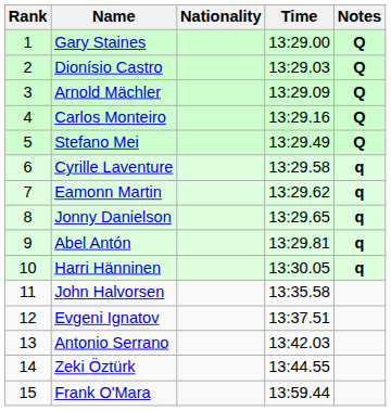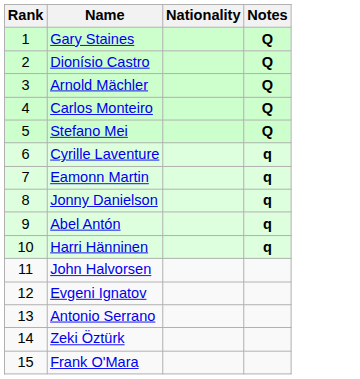- column: Time | 13:29.00 | 13:29.03 | 13:29.09 | 13:29.16 | 13:29.49 | 13:29.58 | 13:29.62 | 13:29.65 | 13:29.81 | 13:30.05 | 13:35.58 | 13:37.51 | 13:42.03 | 13:44.55 | 13:59.44
